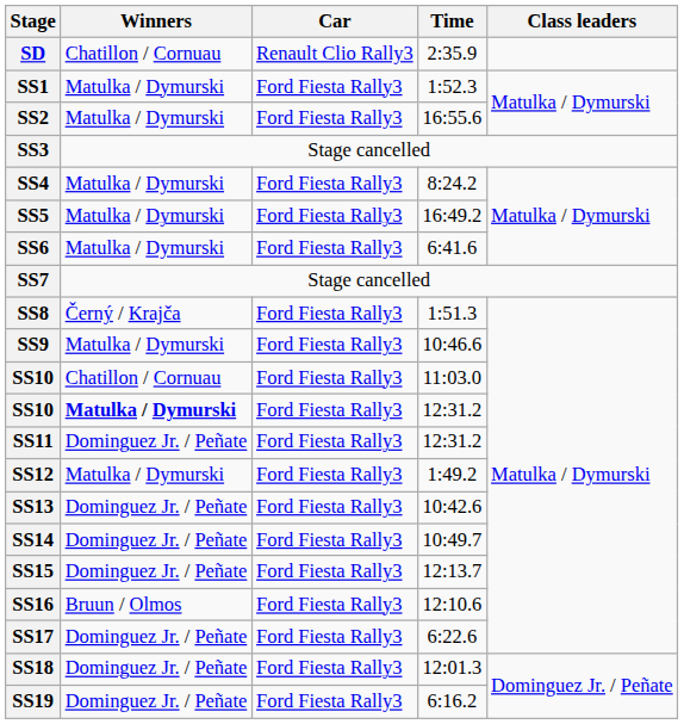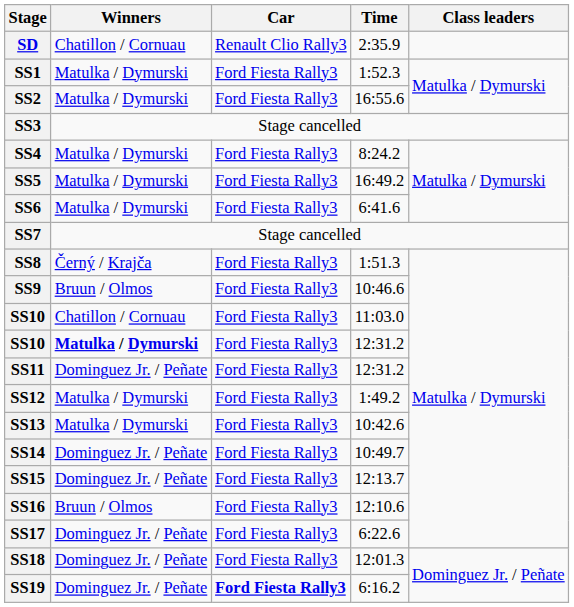SS9 | Winners: Matulka / Dymurski -> Bruun / Olmos
SS13 | Winners: Dominguez Jr. / Peñate -> Matulka / Dymurski
SS19 | Car: normal -> bold
